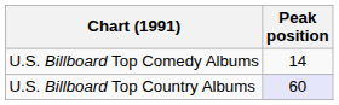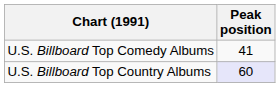U.S. Billboard Top Comedy Albums | Peak position: 14 -> 41
